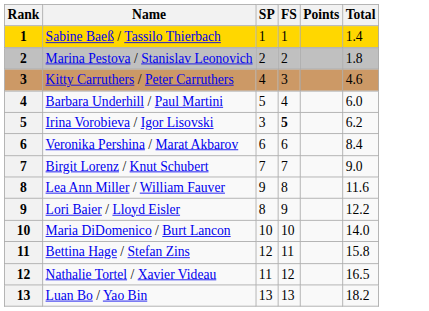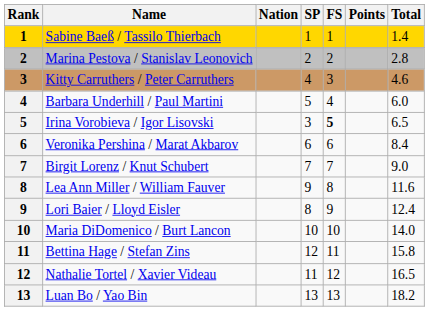+ column: Nation
Marina Pestova / Stanislav Leonovich | Total: 1.8 -> 2.8
Irina Vorobieva / Igor Lisovski | Total: 6.2 -> 6.5
Lori Baier / Lloyd Eisler | Total: 12.2 -> 12.4
